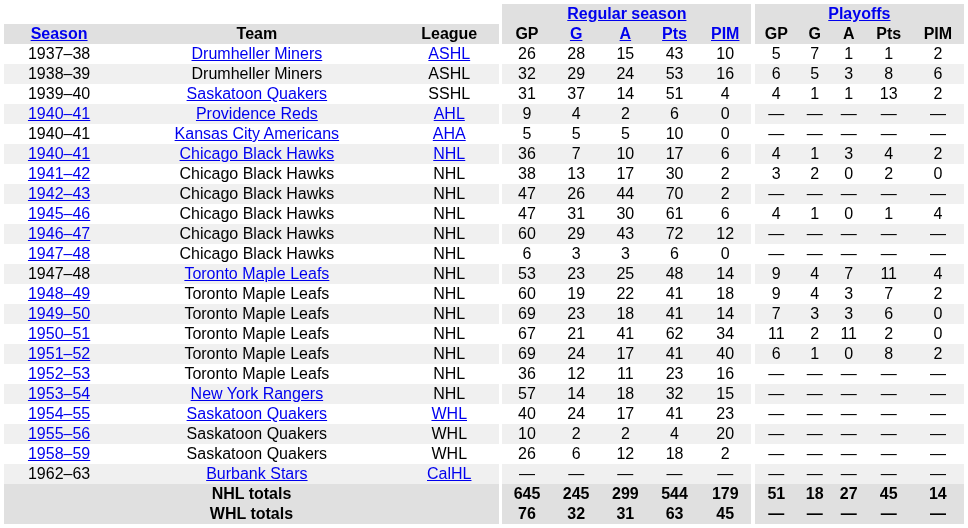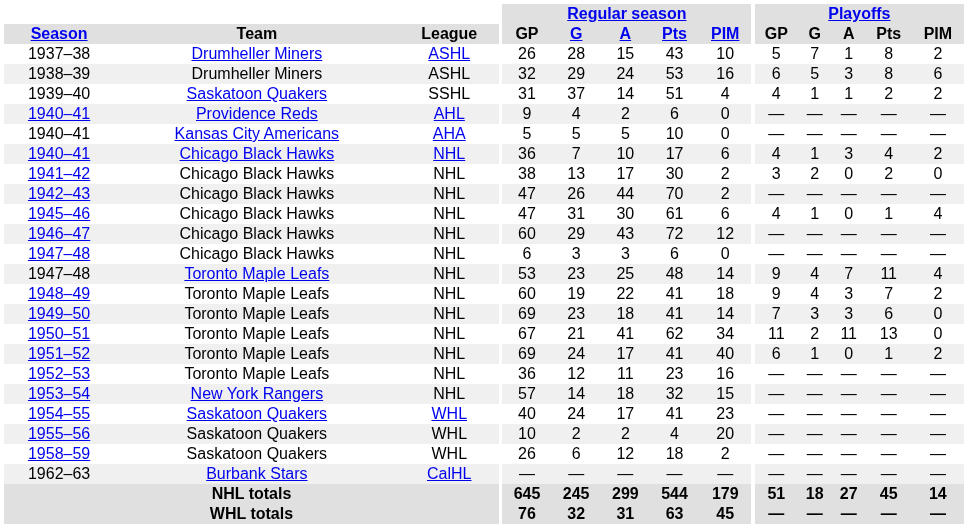1937–38 | Playoffs / Pts: 1 -> 8
1939–40 | Playoffs / Pts: 13 -> 2
1950–51 | Playoffs / Pts: 2 -> 13
1951–52 | Playoffs / Pts: 8 -> 1
